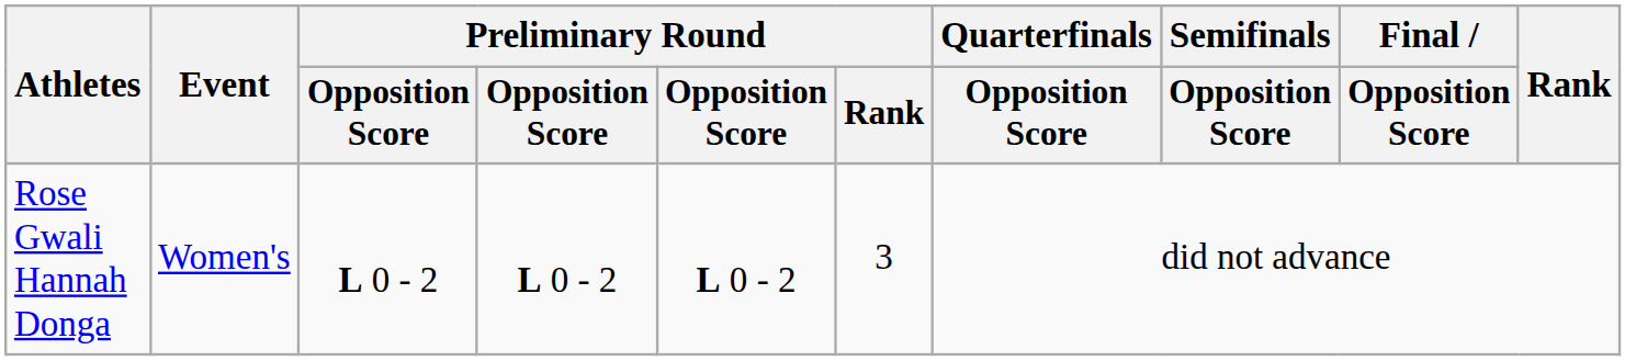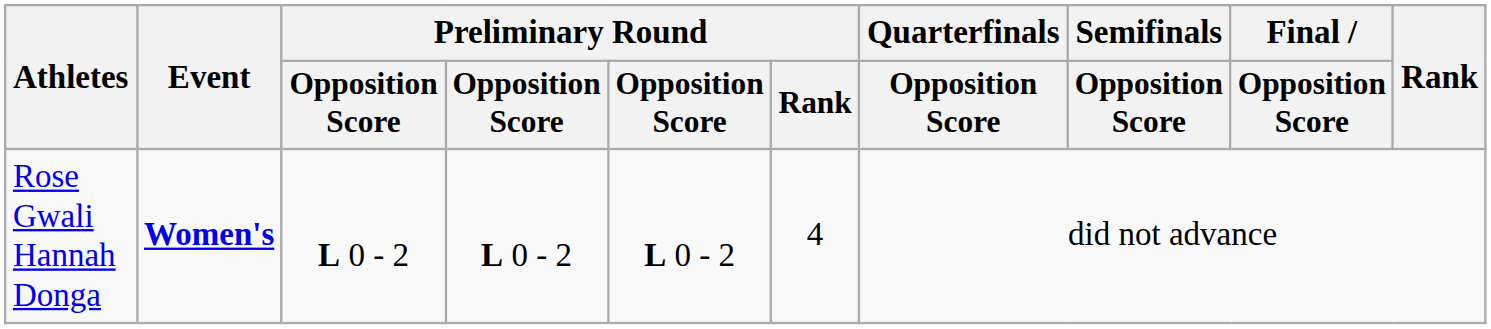Rose Gwali Hannah Donga | Event: normal -> bold
Rose Gwali Hannah Donga | Preliminary Round / Rank: 3 -> 4
